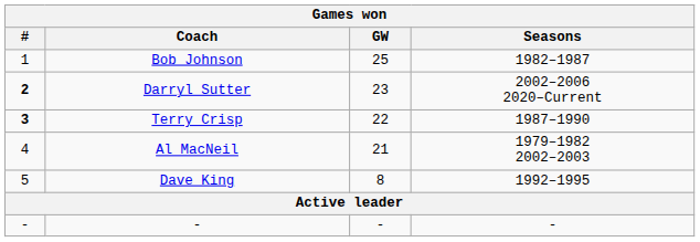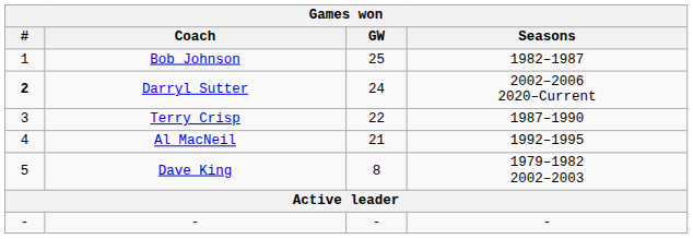Darryl Sutter | GW: 23 -> 24
Terry Crisp | #: bold -> normal
Al MacNeil | Seasons: 1979–1982 2002–2003 -> 1992–1995
Dave King | Seasons: 1992–1995 -> 1979–1982 2002–2003
